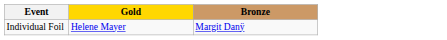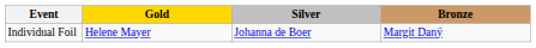+ column: Silver | Johanna de Boer
